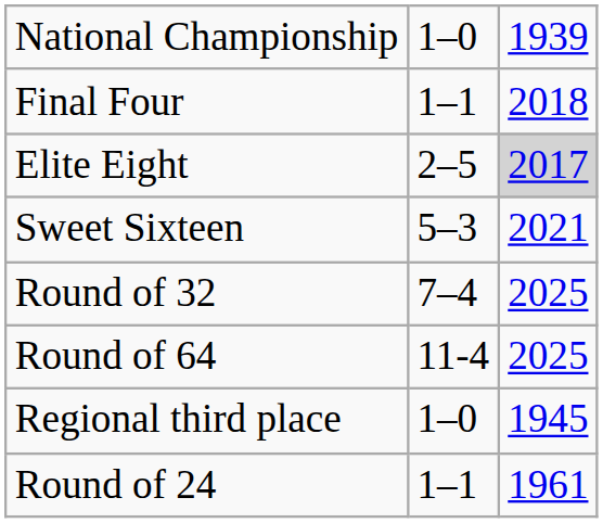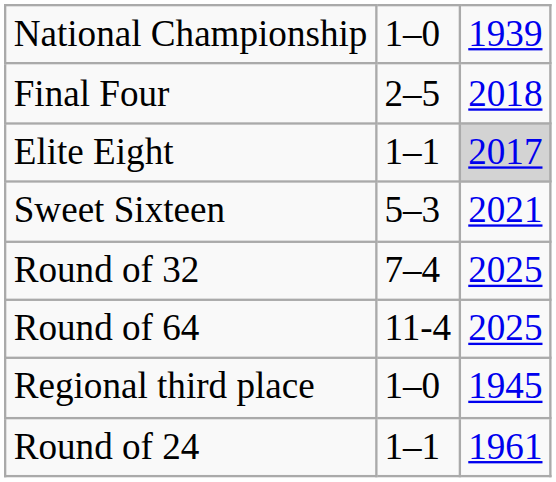Final Four | column 2: 1–1 -> 2–5
Elite Eight | column 2: 2–5 -> 1–1
